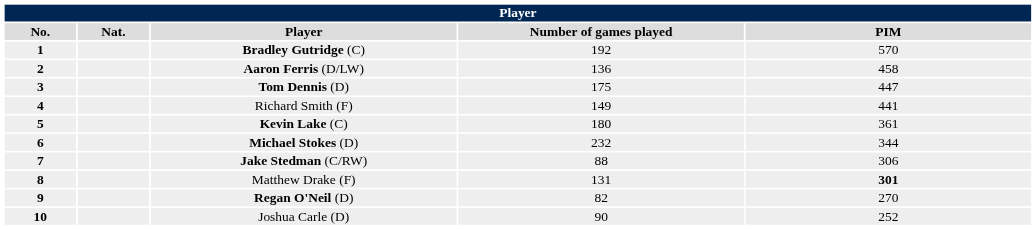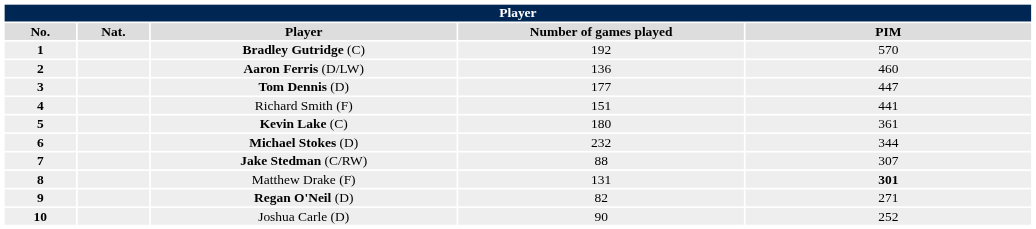Aaron Ferris (D/LW) | PIM: 458 -> 460
Tom Dennis (D) | Number of games played: 175 -> 177
Richard Smith (F) | Number of games played: 149 -> 151
Jake Stedman (C/RW) | PIM: 306 -> 307
Regan O'Neil (D) | PIM: 270 -> 271
